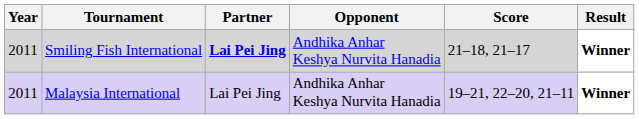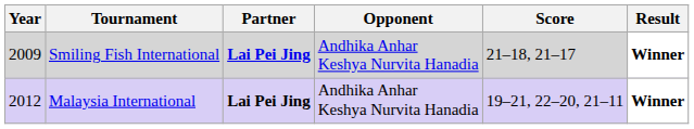Smiling Fish International | Year: 2011 -> 2009
Malaysia International | Year: 2011 -> 2012
Malaysia International | Partner: normal -> bold
